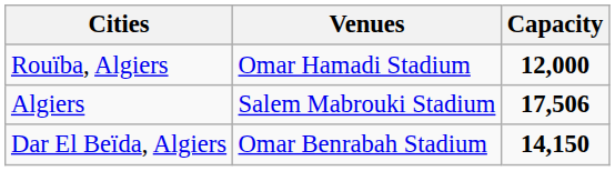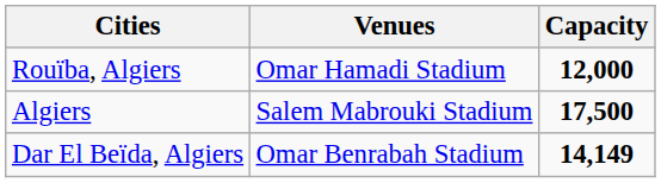Algiers | Capacity: 17,506 -> 17,500
Dar El Beïda, Algiers | Capacity: 14,150 -> 14,149
